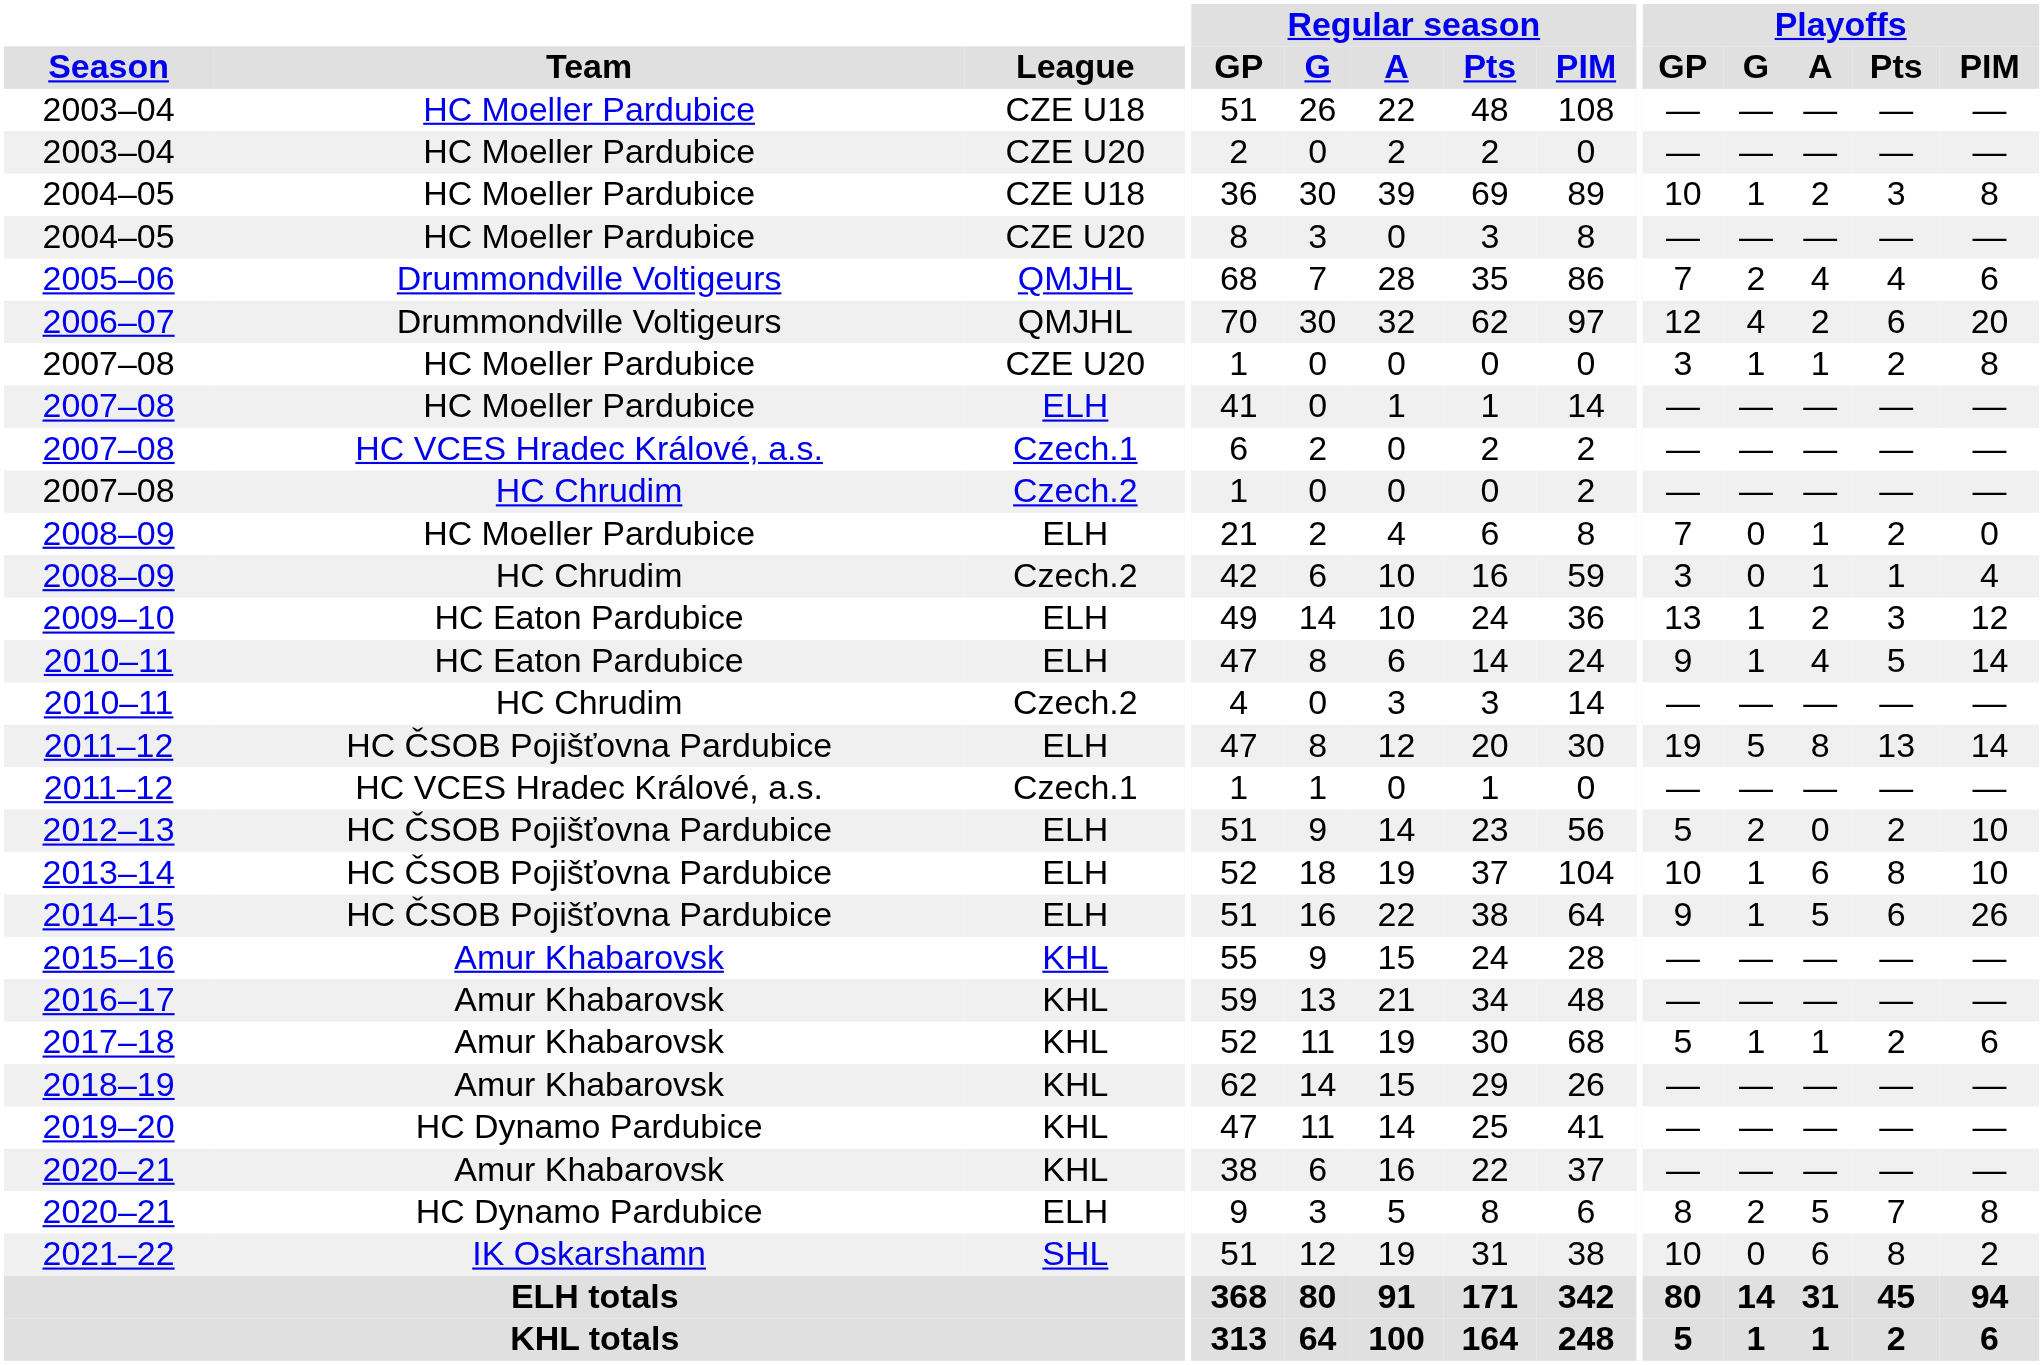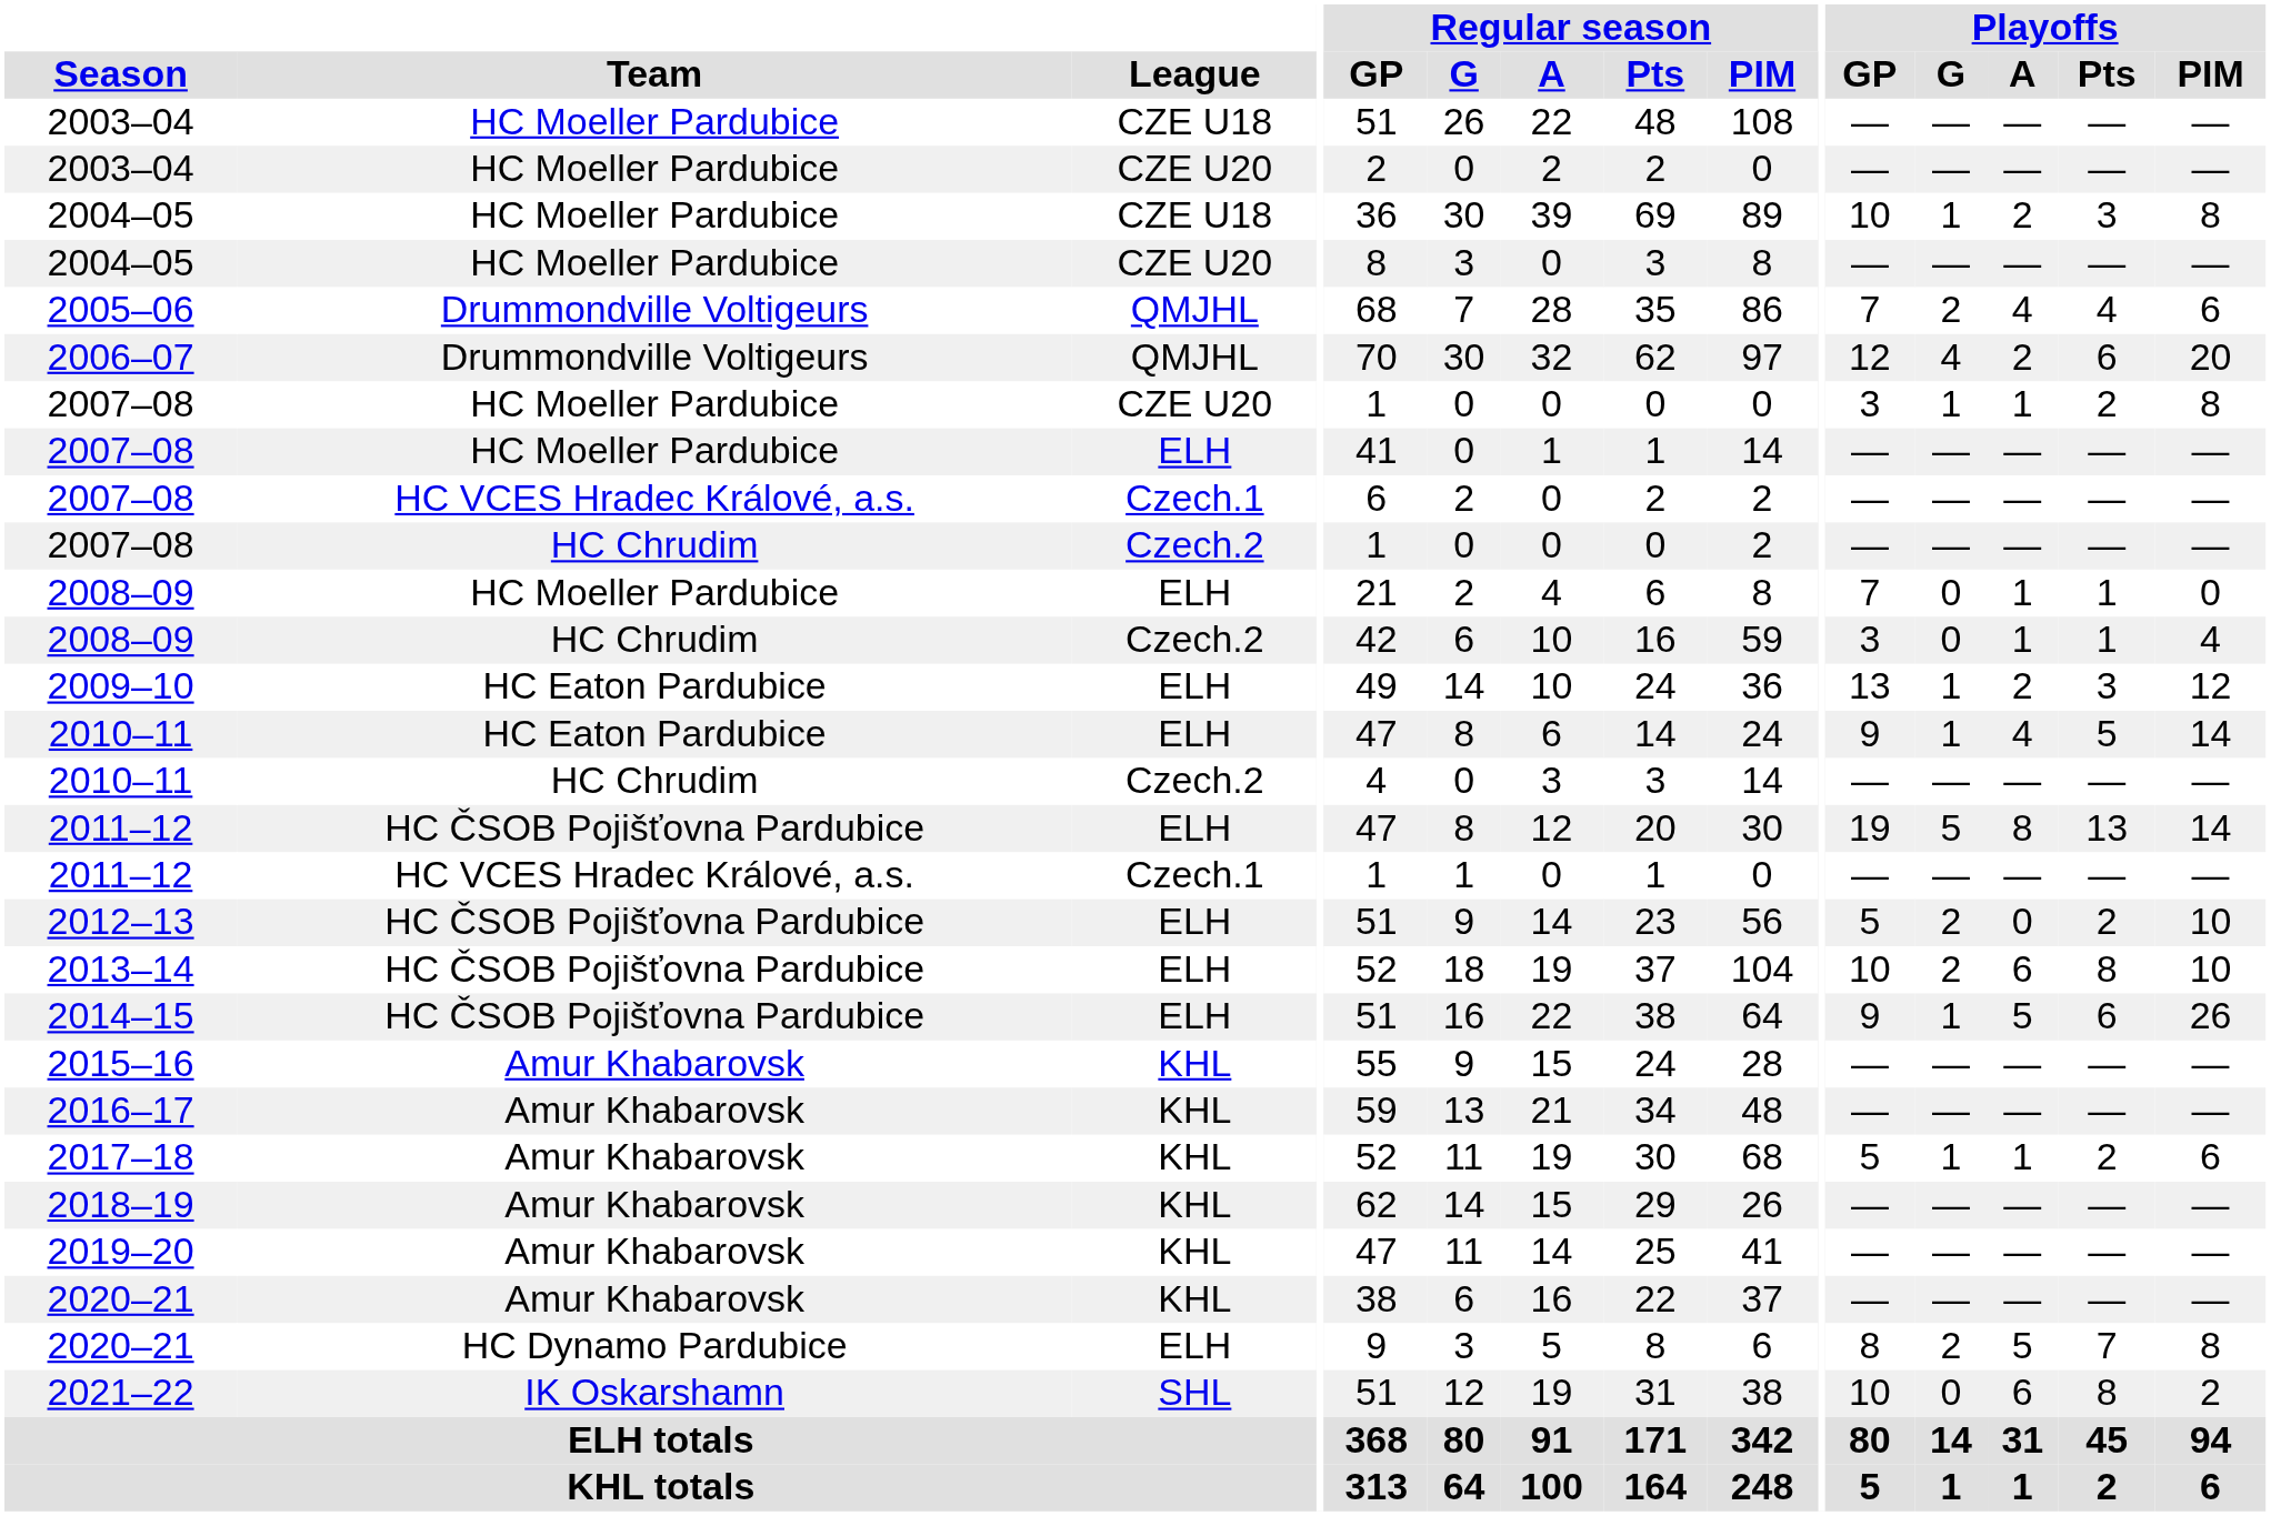2008–09 / ELH | Playoffs / Pts: 2 -> 1
2013–14 | Playoffs / G: 1 -> 2
2019–20 | Team: HC Dynamo Pardubice -> Amur Khabarovsk
